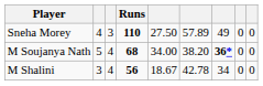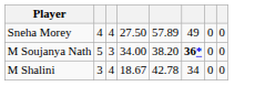- column: Runs | 110 | 68 | 56
Sneha Morey | column 3: 3 -> 4
M Soujanya Nath | column 3: 4 -> 3
